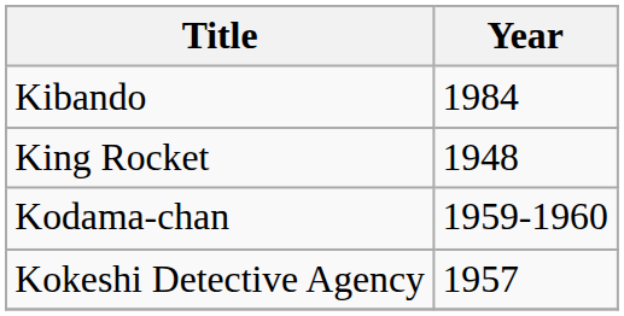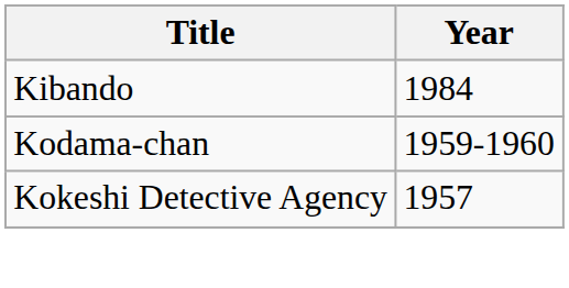- row: King Rocket | 1948
